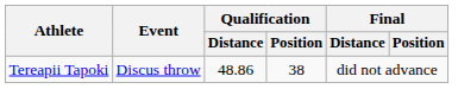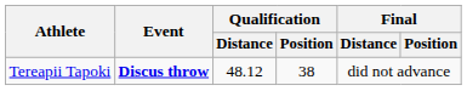Tereapii Tapoki | Event: normal -> bold
Tereapii Tapoki | Qualification / Distance: 48.86 -> 48.12
